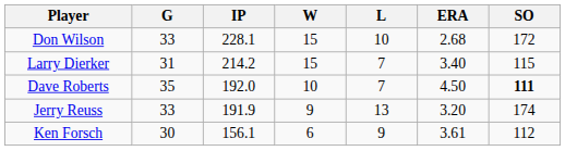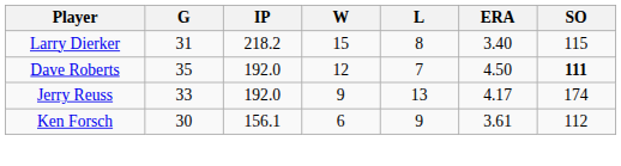- row: Don Wilson | 33 | 228.1 | 15 | 10 | 2.68 | 172
Larry Dierker | IP: 214.2 -> 218.2
Larry Dierker | L: 7 -> 8
Dave Roberts | W: 10 -> 12
Jerry Reuss | IP: 191.9 -> 192.0
Jerry Reuss | ERA: 3.20 -> 4.17
